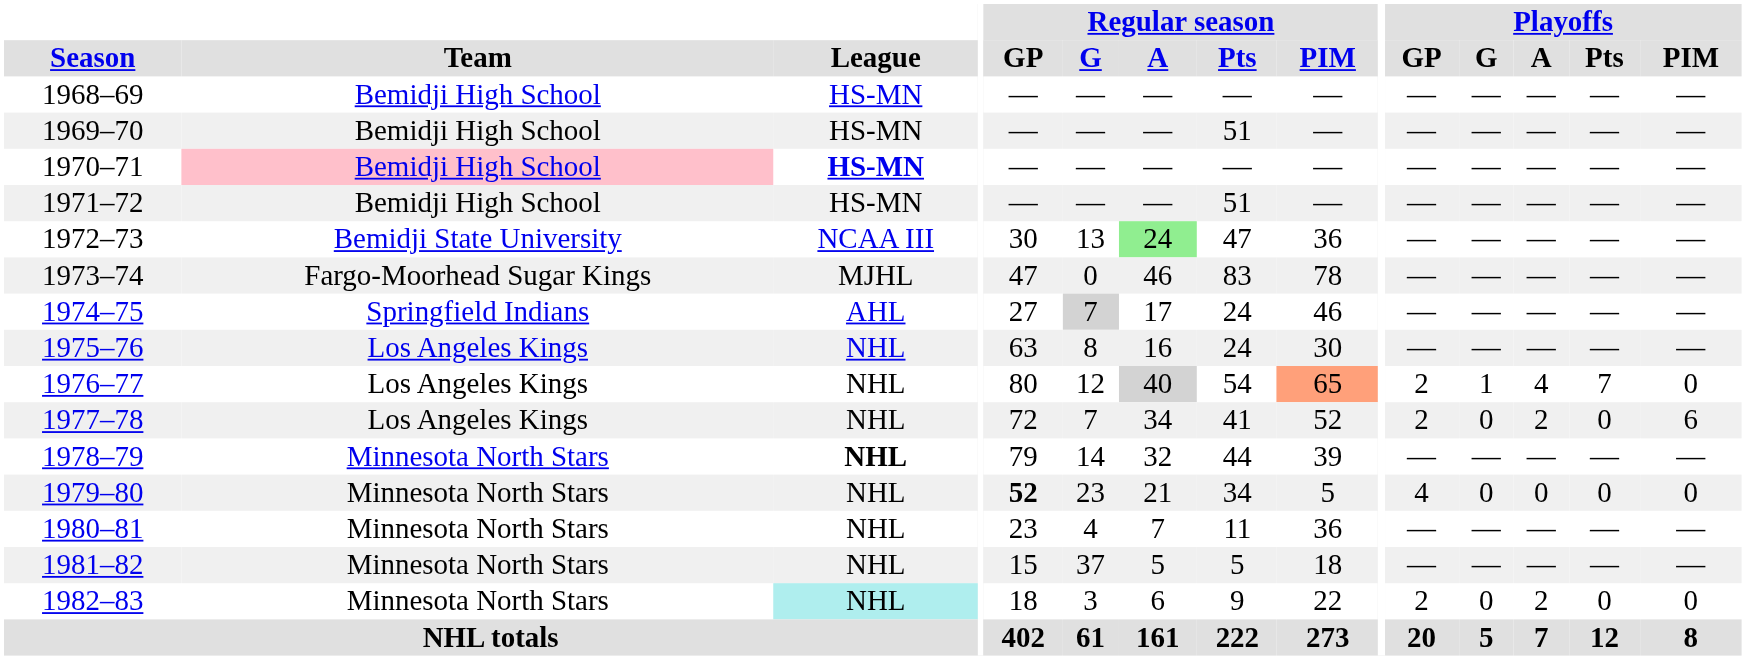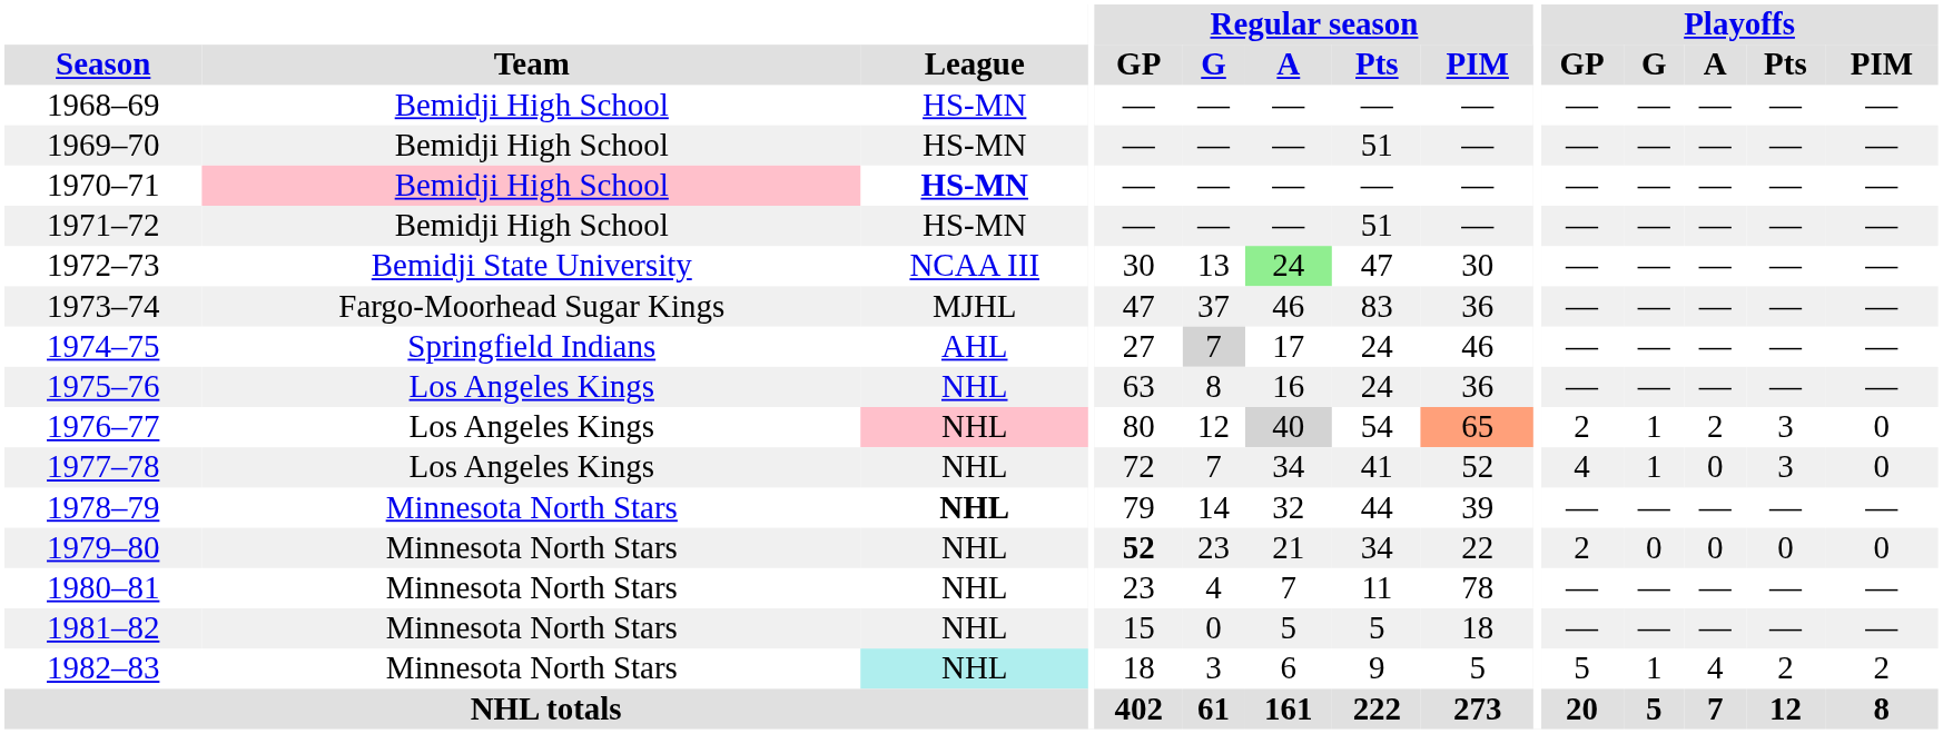1972–73 | Regular season / PIM: 36 -> 30
1973–74 | Regular season / G: 0 -> 37
1973–74 | Regular season / PIM: 78 -> 36
1975–76 | Regular season / PIM: 30 -> 36
1976–77 | League: no background -> pink background
1976–77 | Playoffs / A: 4 -> 2
1976–77 | Playoffs / Pts: 7 -> 3
1977–78 | Playoffs / GP: 2 -> 4
1977–78 | Playoffs / G: 0 -> 1
1977–78 | Playoffs / A: 2 -> 0
1977–78 | Playoffs / Pts: 0 -> 3
1977–78 | Playoffs / PIM: 6 -> 0
1979–80 | Regular season / PIM: 5 -> 22
1979–80 | Playoffs / GP: 4 -> 2
1980–81 | Regular season / PIM: 36 -> 78
1981–82 | Regular season / G: 37 -> 0
1982–83 | Regular season / PIM: 22 -> 5
1982–83 | Playoffs / GP: 2 -> 5
1982–83 | Playoffs / G: 0 -> 1
1982–83 | Playoffs / A: 2 -> 4
1982–83 | Playoffs / Pts: 0 -> 2
1982–83 | Playoffs / PIM: 0 -> 2
